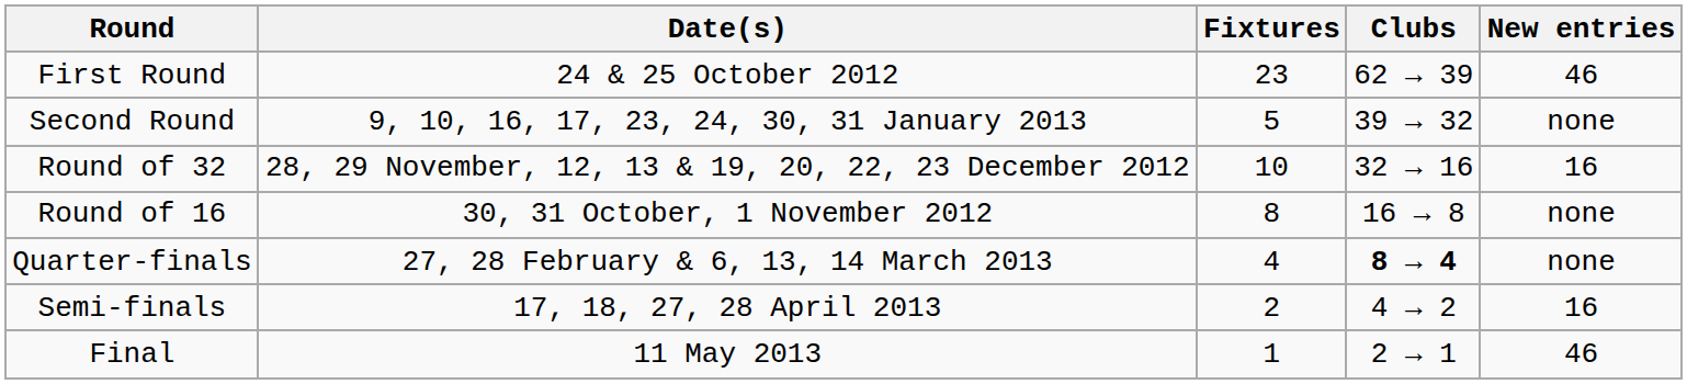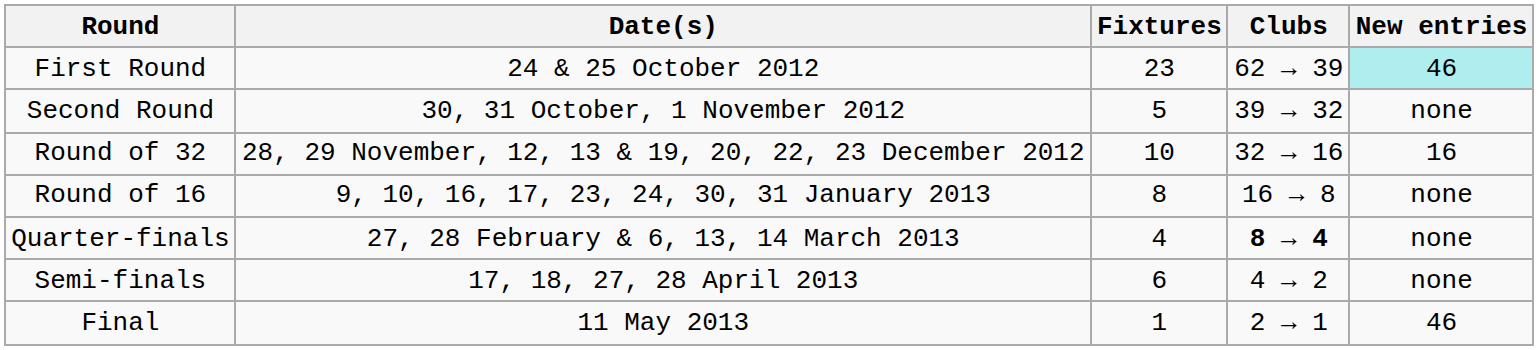First Round | New entries: no background -> paleturquoise background
Second Round | Date(s): 9, 10, 16, 17, 23, 24, 30, 31 January 2013 -> 30, 31 October, 1 November 2012
Round of 16 | Date(s): 30, 31 October, 1 November 2012 -> 9, 10, 16, 17, 23, 24, 30, 31 January 2013
Semi-finals | Fixtures: 2 -> 6
Semi-finals | New entries: 16 -> none
